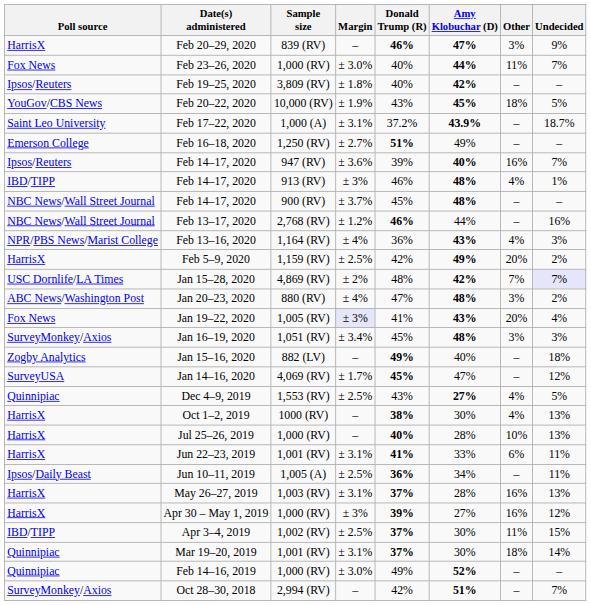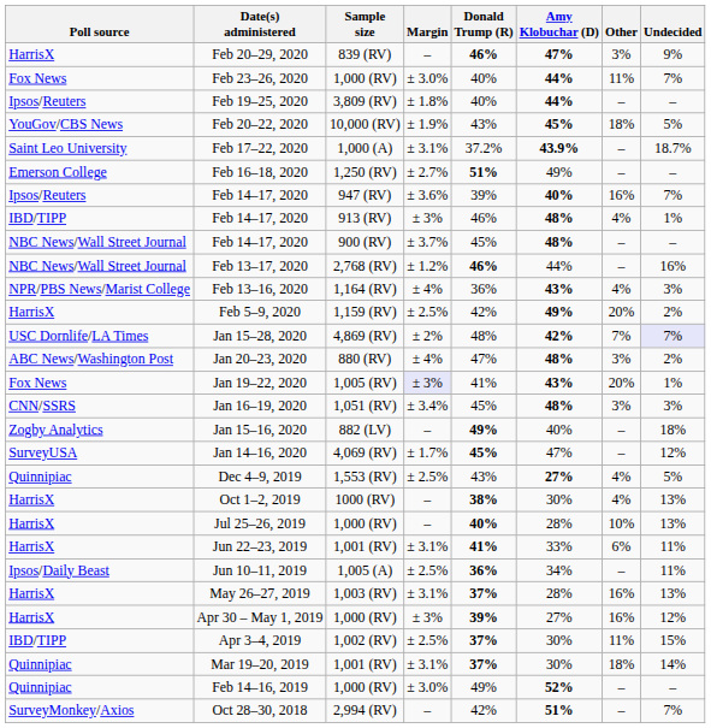Feb 19–25, 2020 | Amy Klobuchar (D): 42% -> 44%
Jan 19–22, 2020 | Undecided: 4% -> 1%
Jan 16–19, 2020 | Poll source: SurveyMonkey/Axios -> CNN/SSRS
